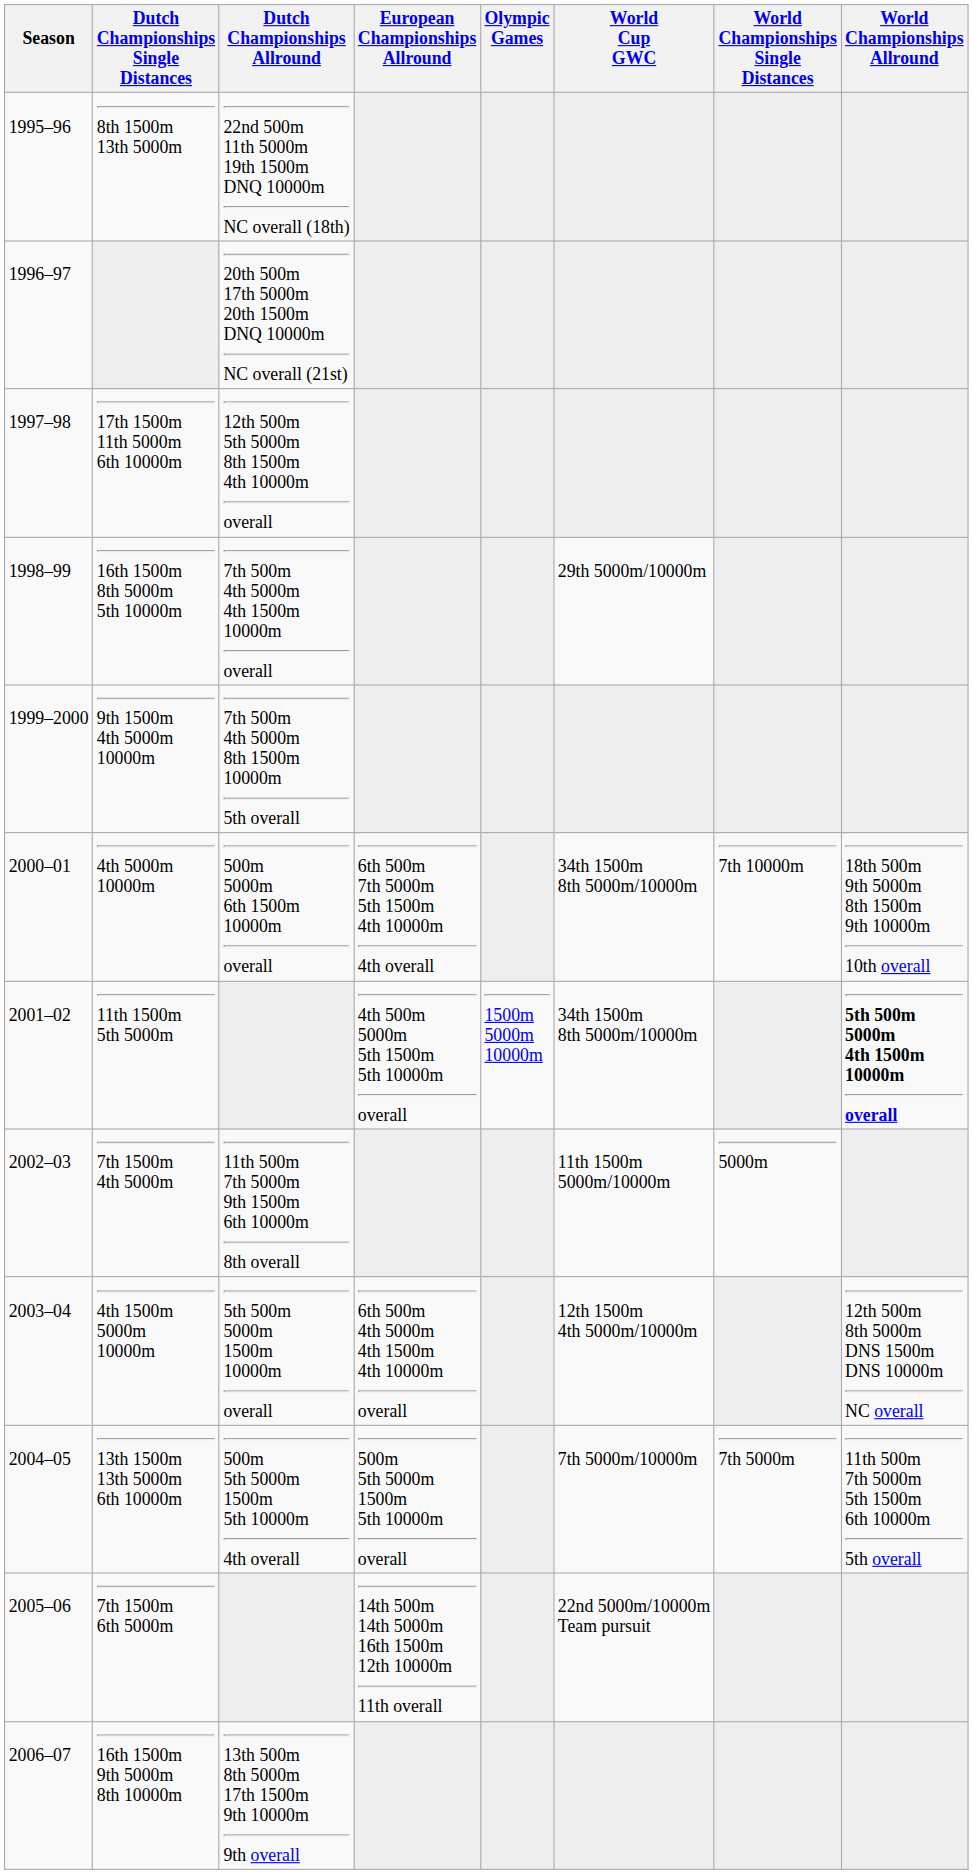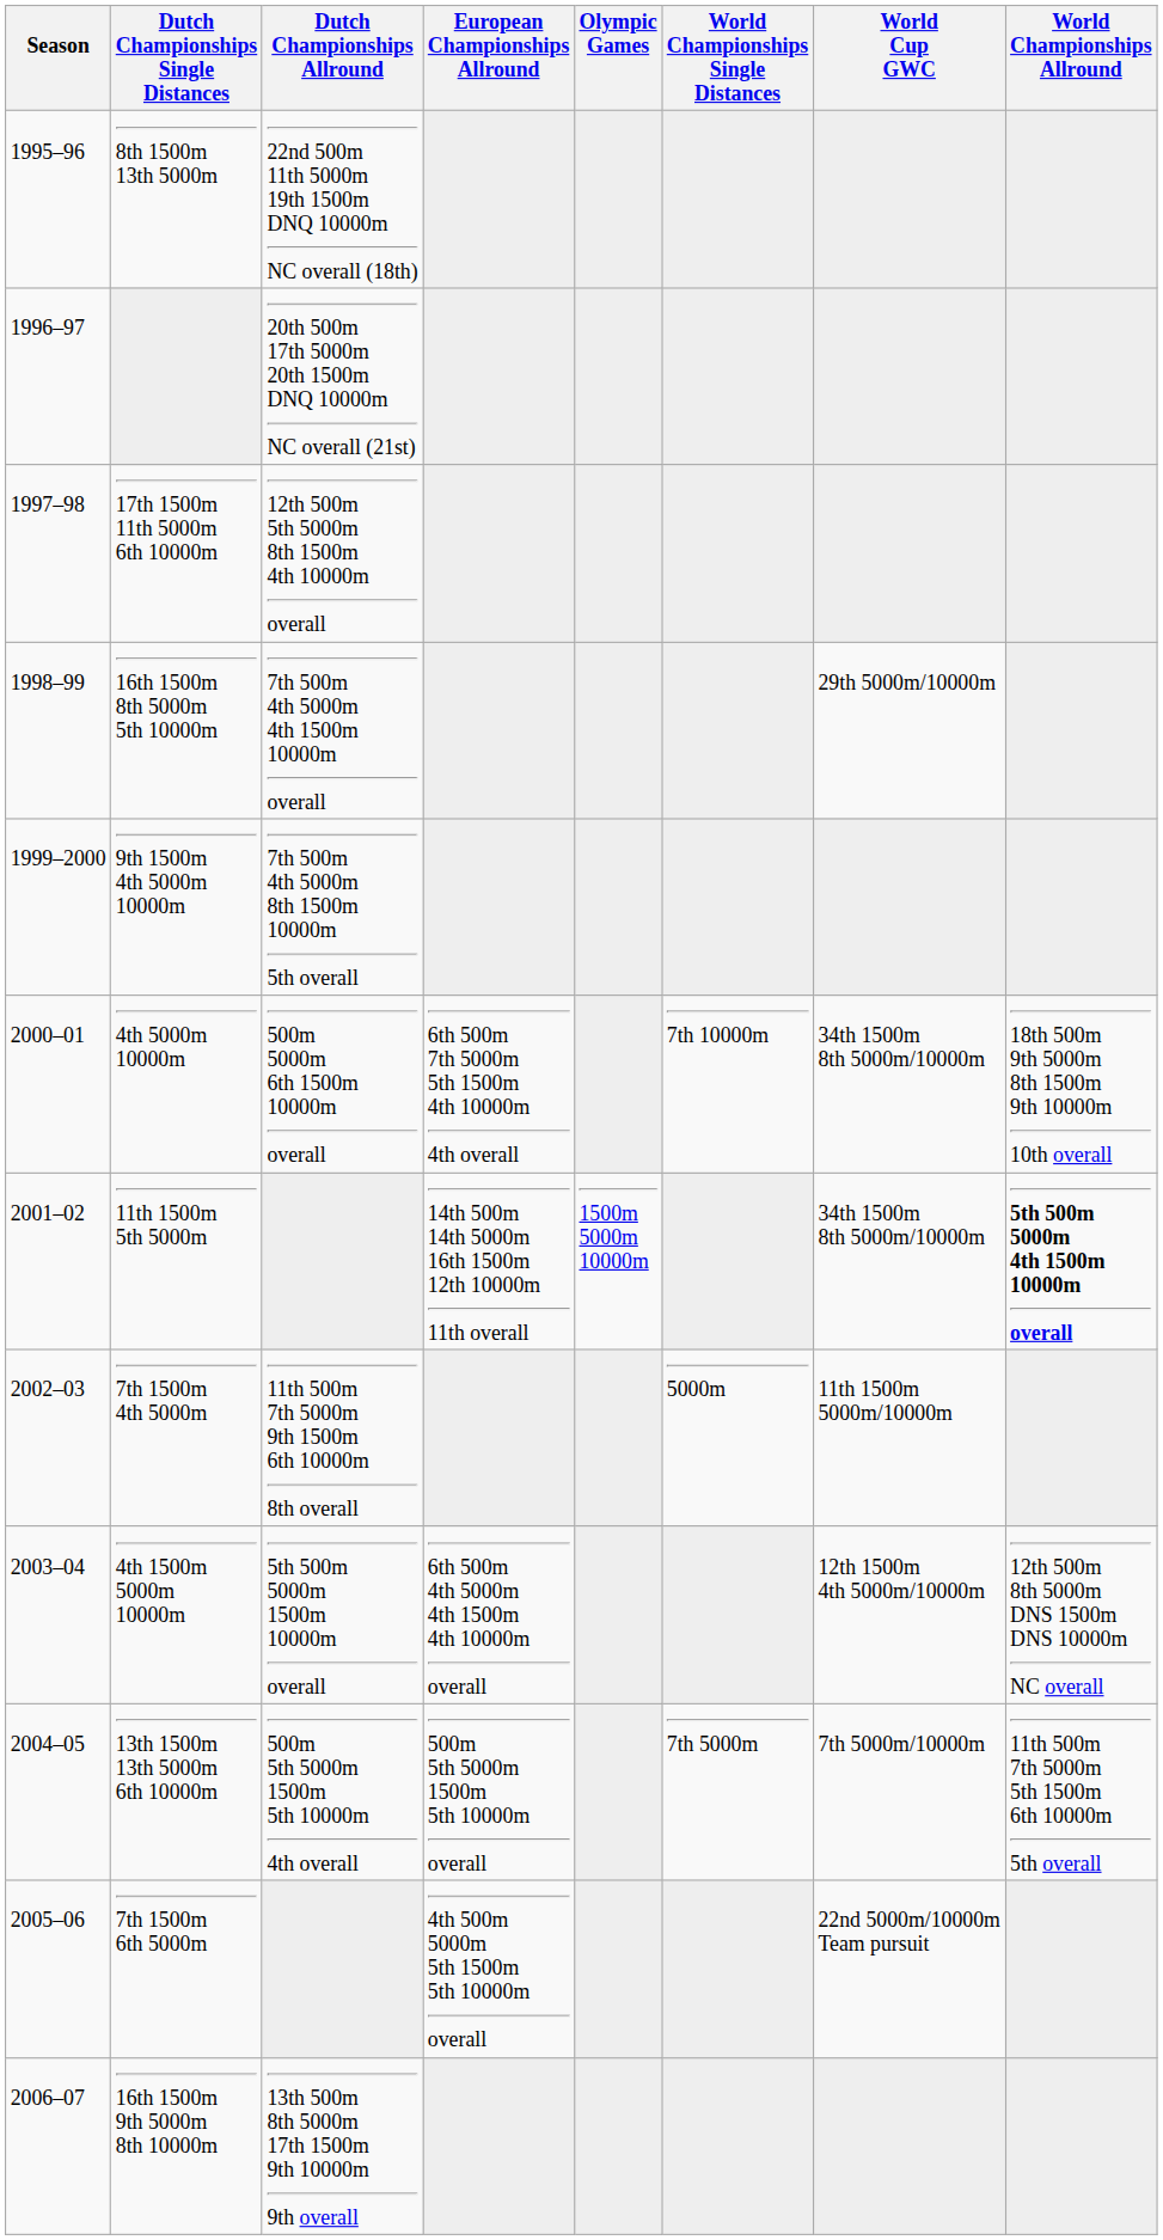columns swapped: World Cup GWC <-> World Championships Single Distances
11th 1500m 5th 5000m | European Championships Allround: 4th 500m 5000m 5th 1500m 5th 10000m overall -> 14th 500m 14th 5000m 16th 1500m 12th 10000m 11th overall
7th 1500m 6th 5000m | European Championships Allround: 14th 500m 14th 5000m 16th 1500m 12th 10000m 11th overall -> 4th 500m 5000m 5th 1500m 5th 10000m overall
